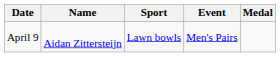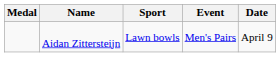columns swapped: Medal <-> Date
